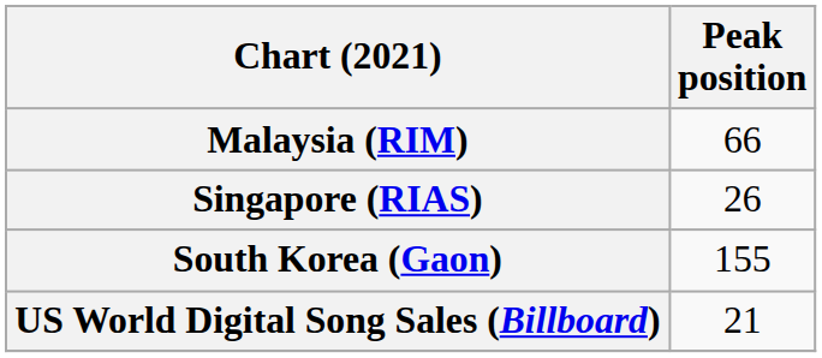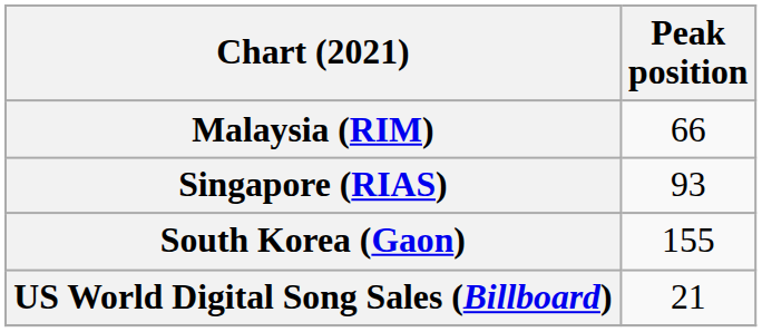Singapore (RIAS) | Peak position: 26 -> 93
